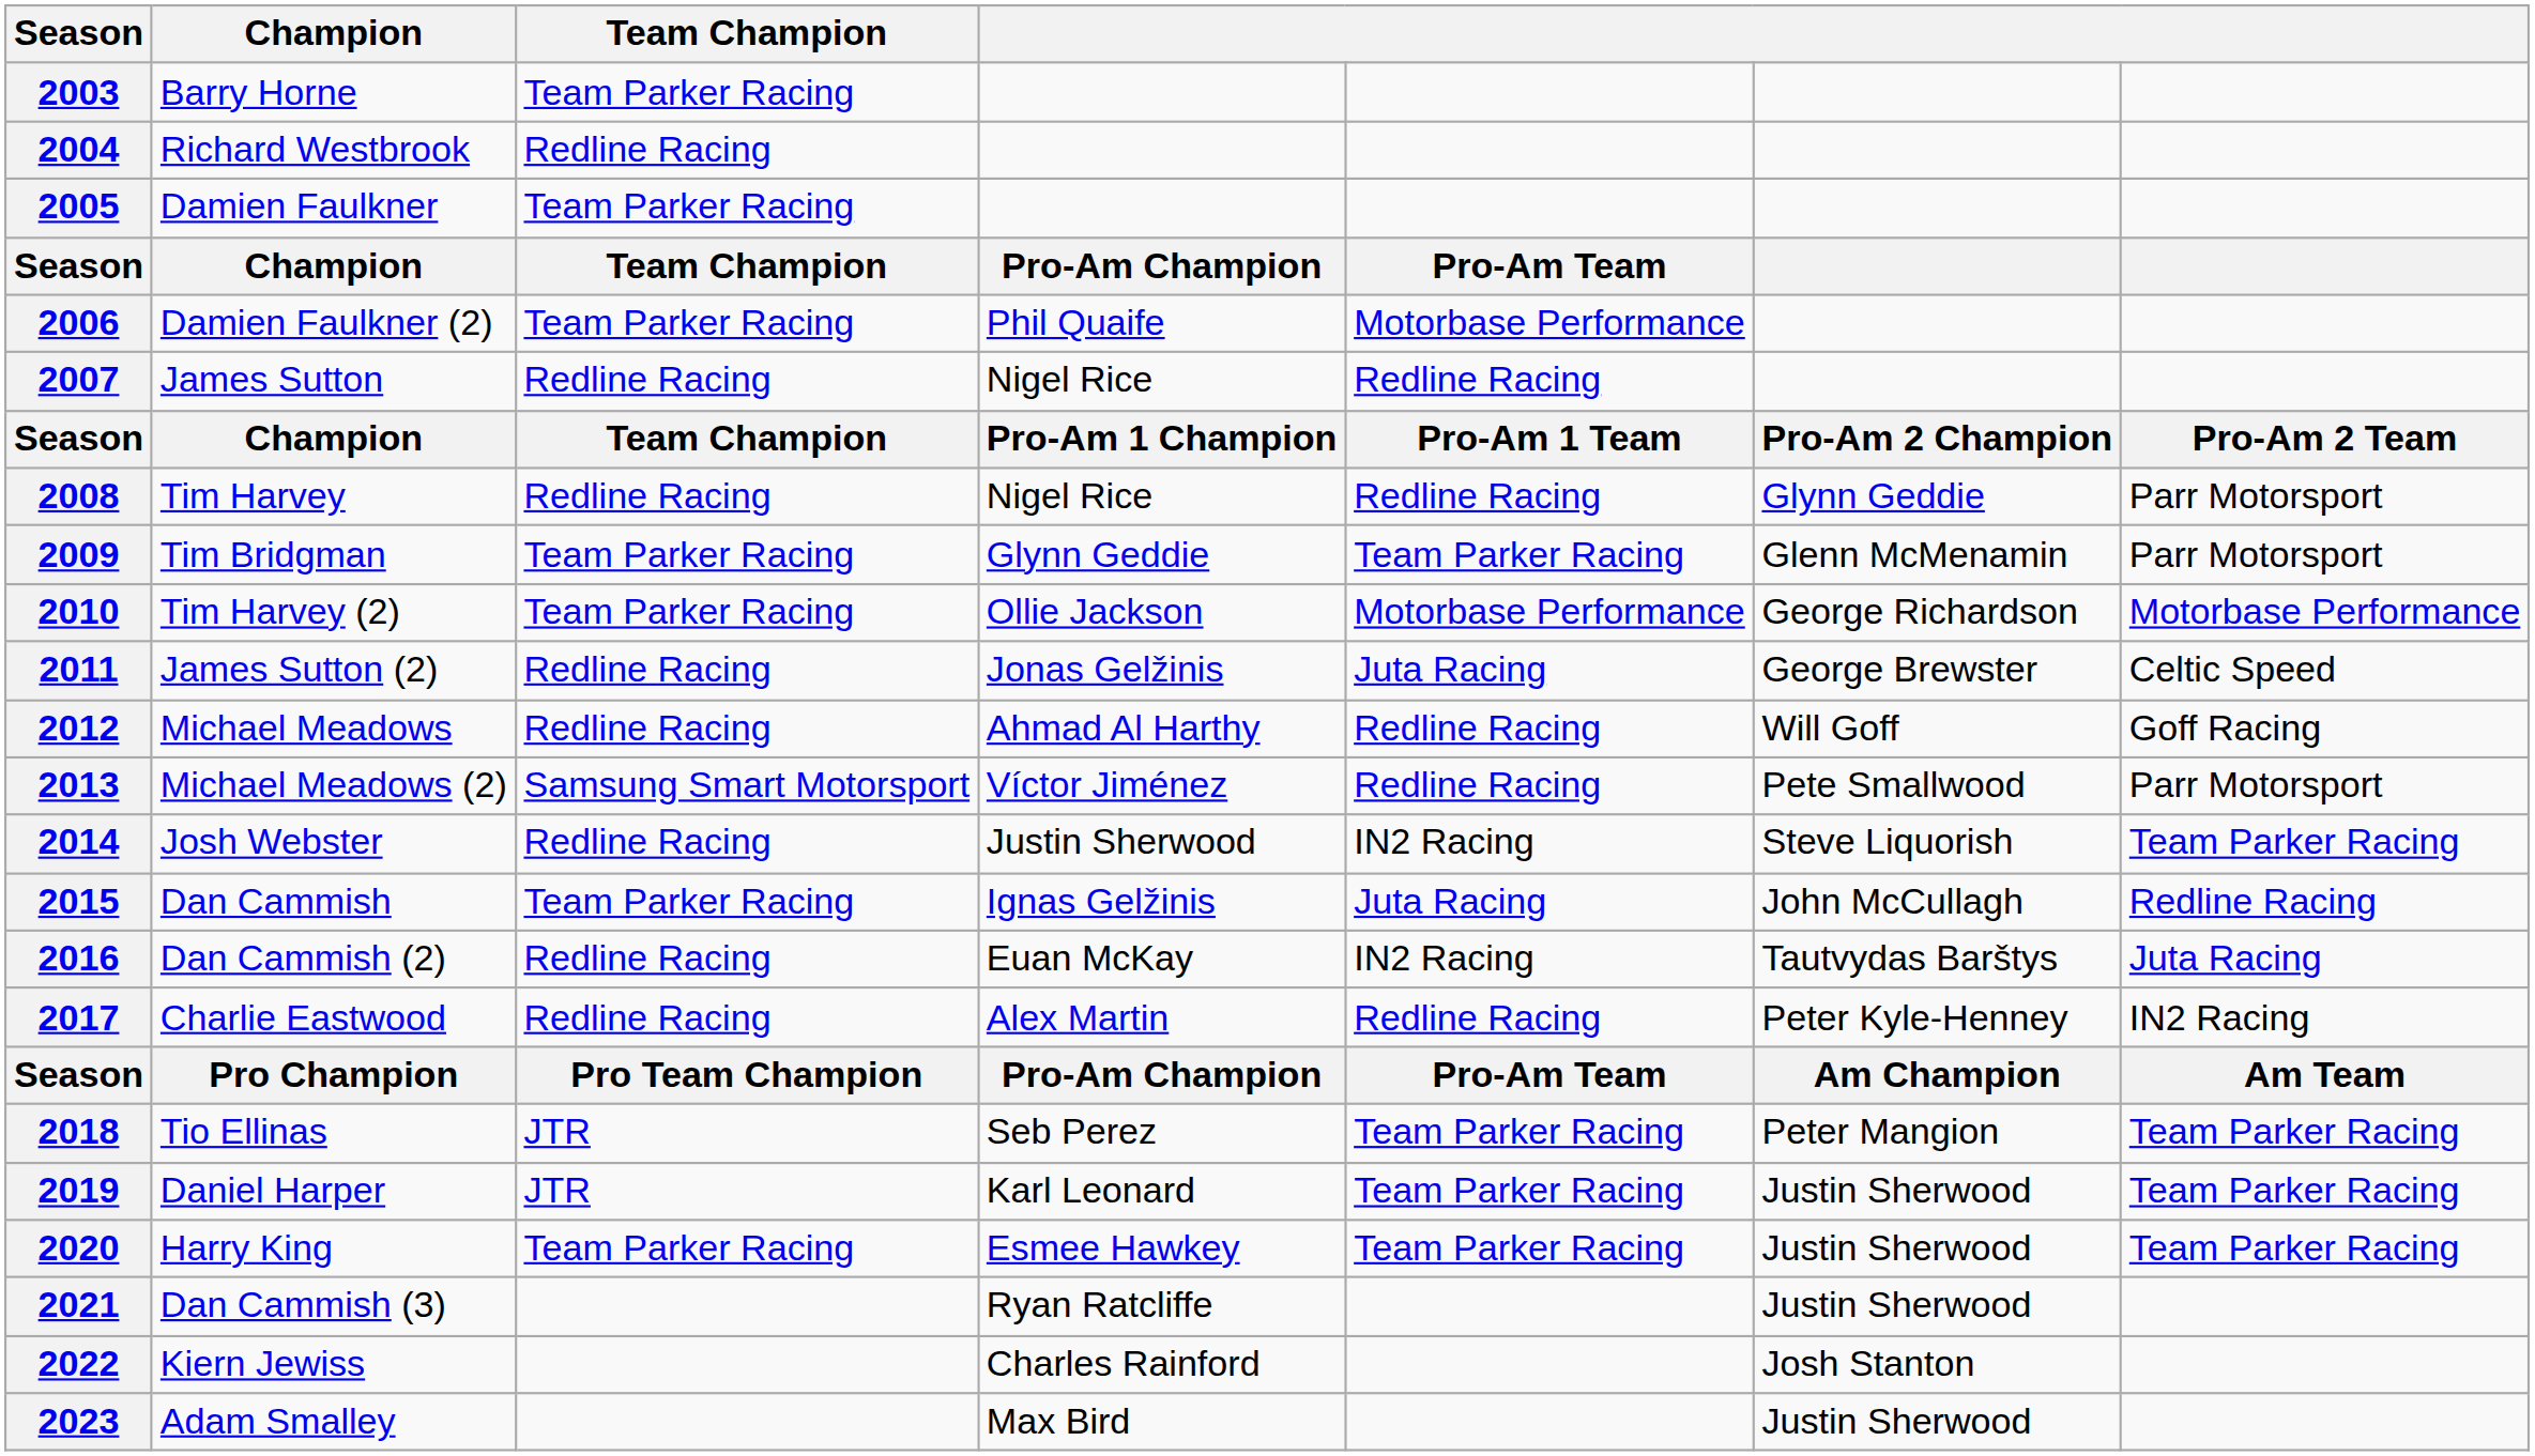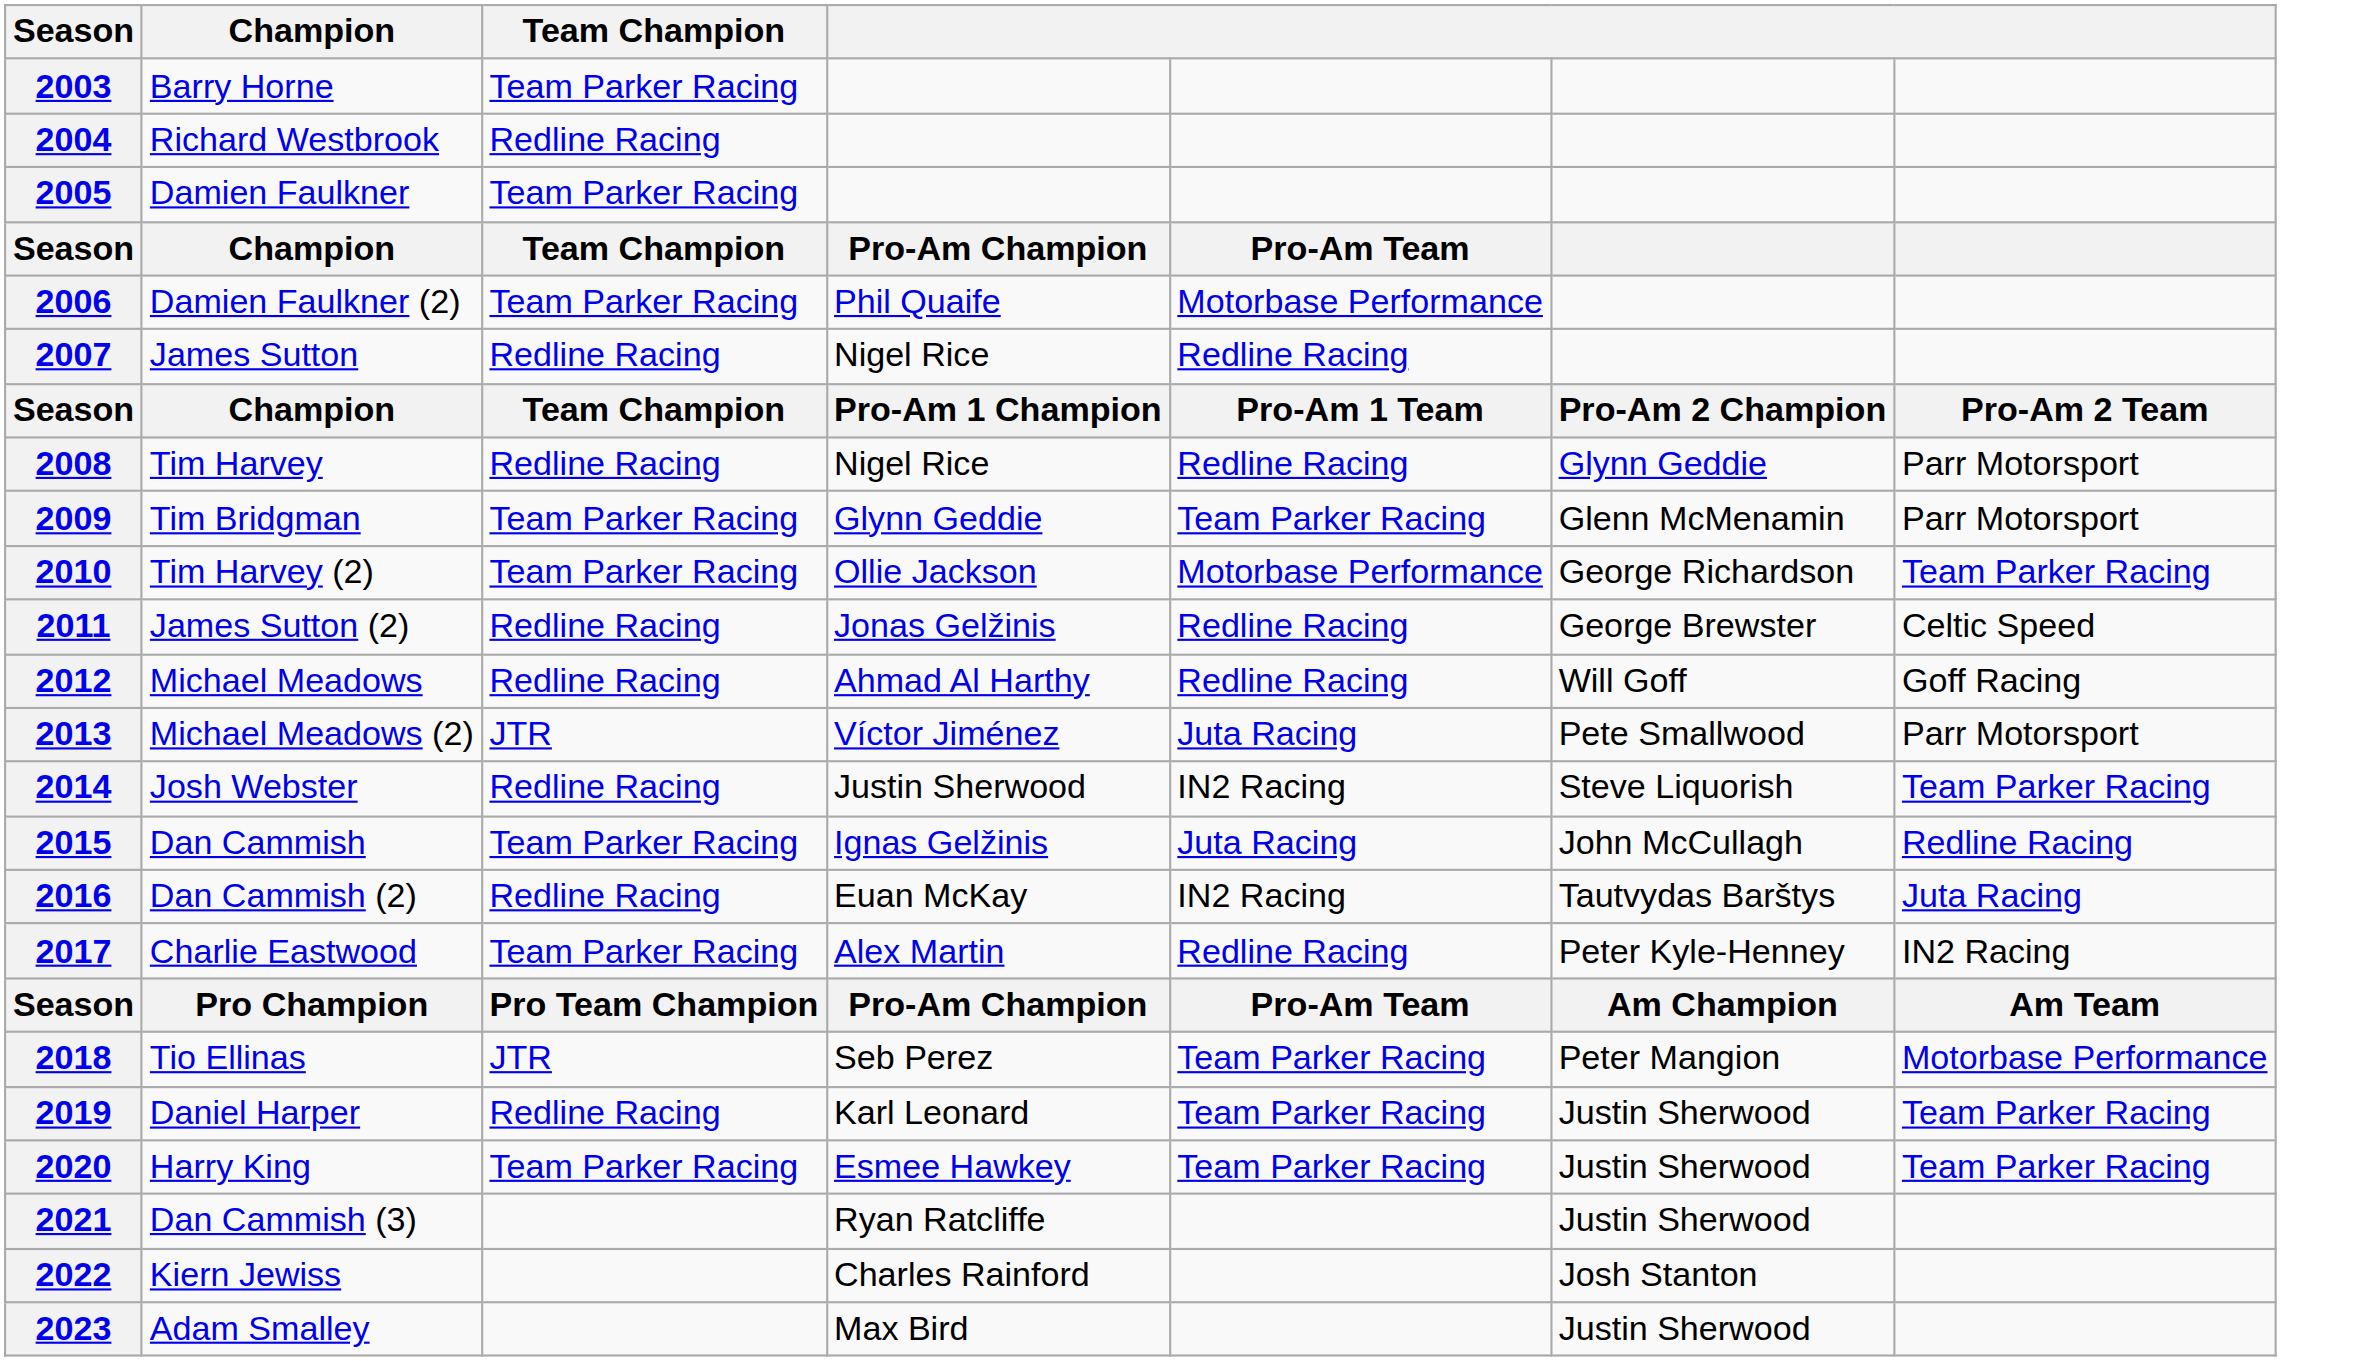2010 | column 7: Motorbase Performance -> Team Parker Racing
2011 | column 5: Juta Racing -> Redline Racing
2013 | Team Champion: Samsung Smart Motorsport -> JTR
2013 | column 5: Redline Racing -> Juta Racing
2017 | Team Champion: Redline Racing -> Team Parker Racing
2018 | column 7: Team Parker Racing -> Motorbase Performance
2019 | Team Champion: JTR -> Redline Racing
